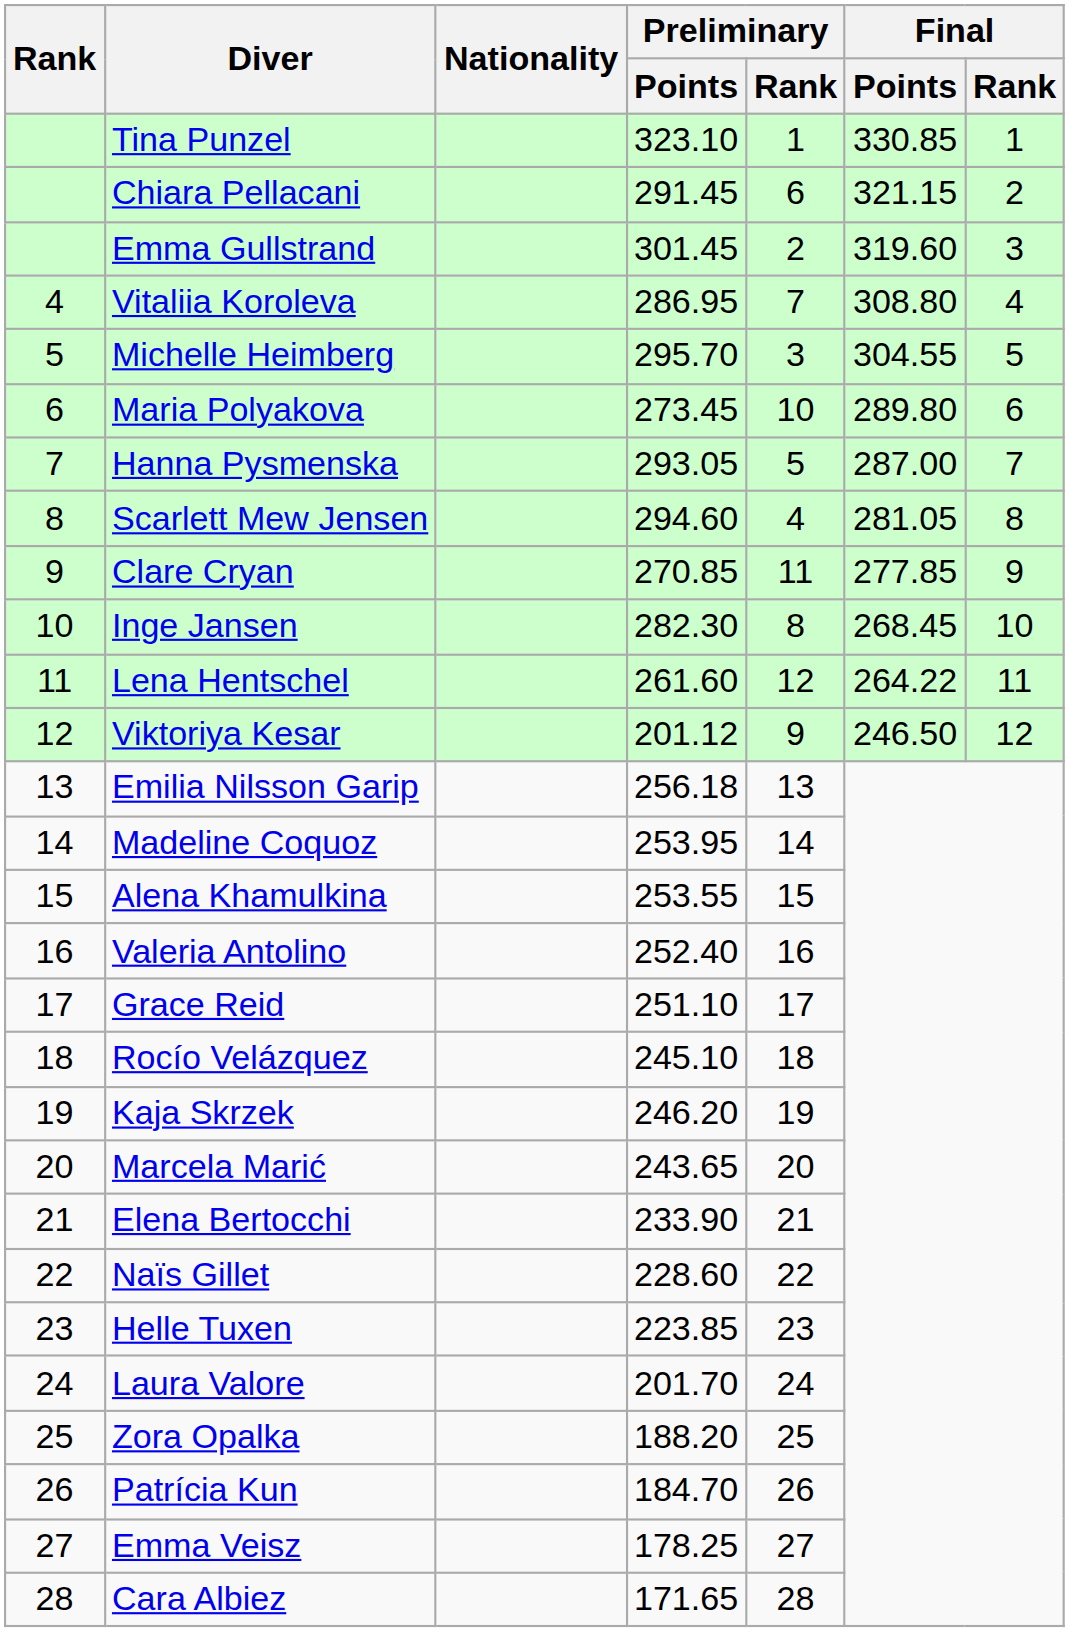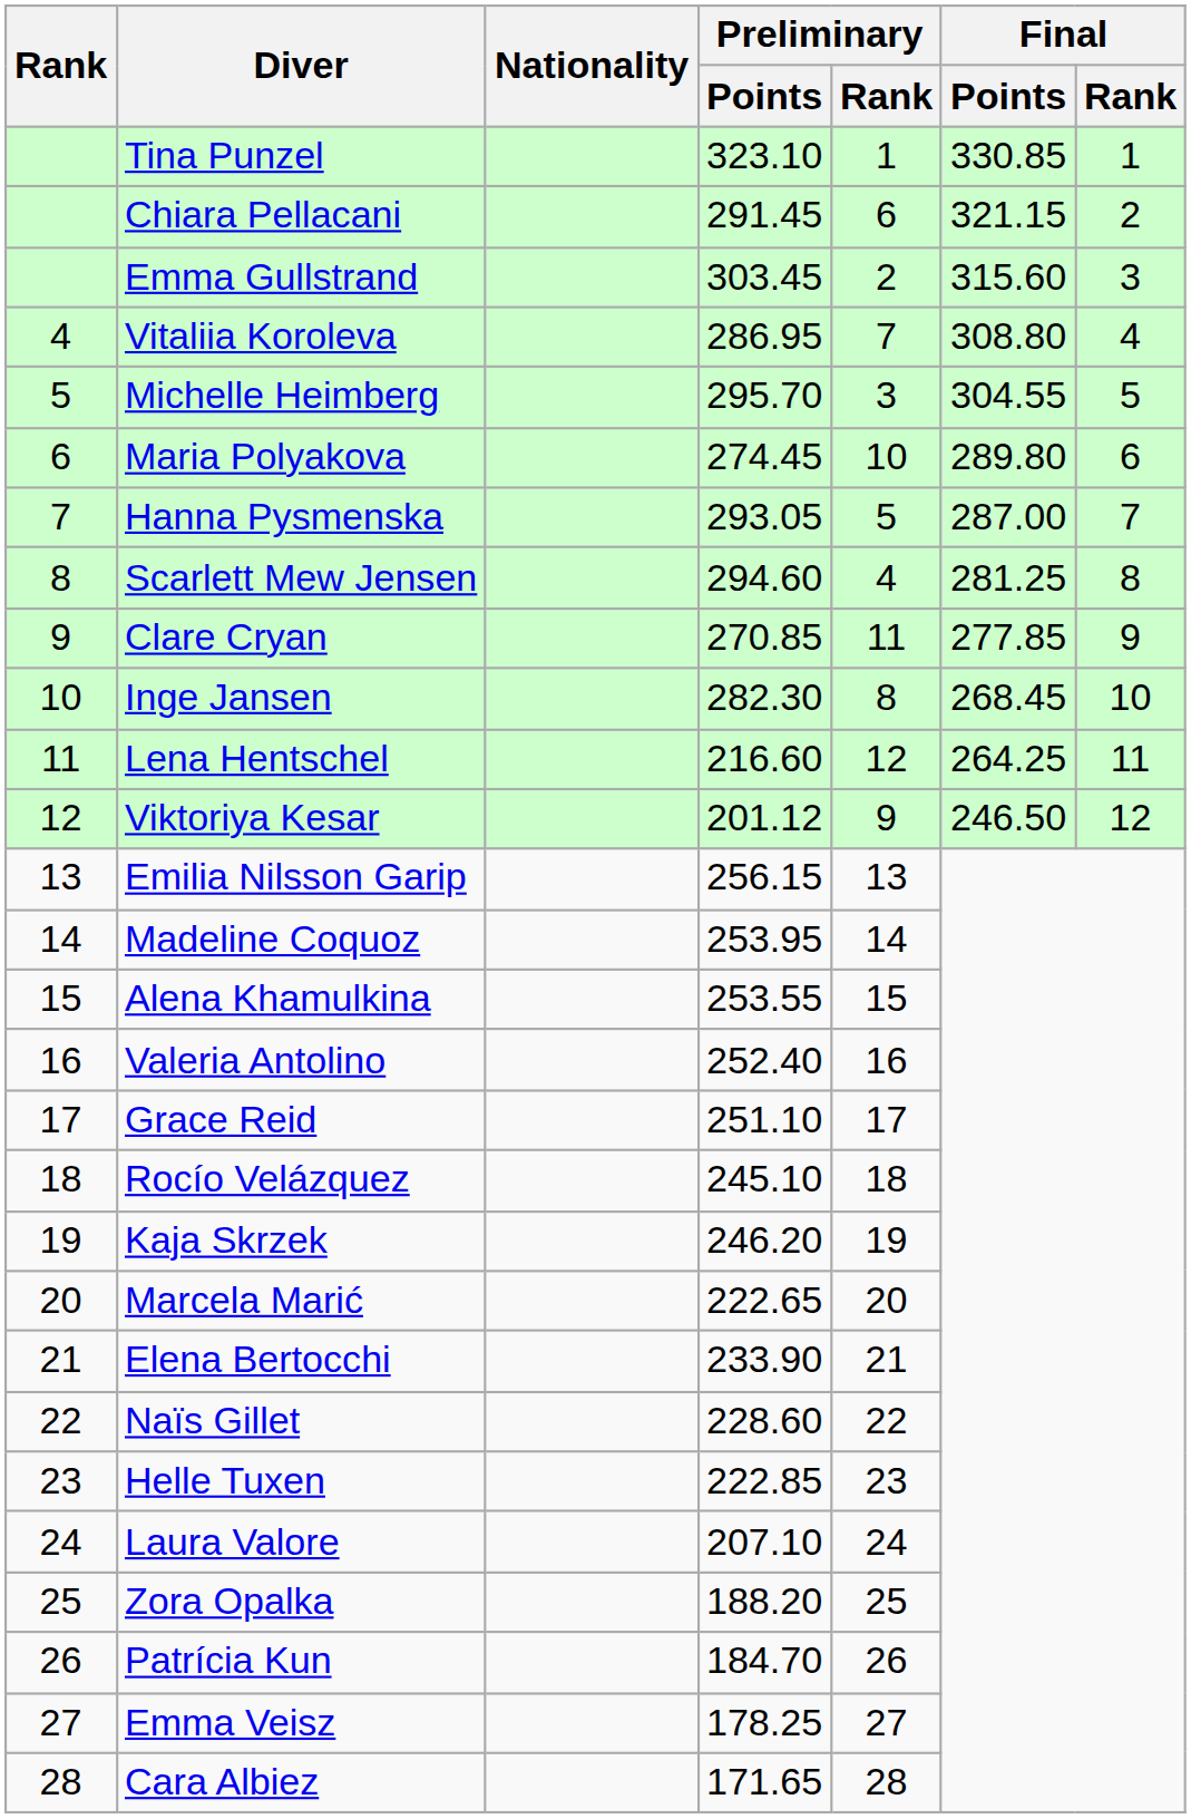Emma Gullstrand | Preliminary / Points: 301.45 -> 303.45
Emma Gullstrand | Final / Points: 319.60 -> 315.60
Maria Polyakova | Preliminary / Points: 273.45 -> 274.45
Scarlett Mew Jensen | Final / Points: 281.05 -> 281.25
Lena Hentschel | Preliminary / Points: 261.60 -> 216.60
Lena Hentschel | Final / Points: 264.22 -> 264.25
Emilia Nilsson Garip | Preliminary / Points: 256.18 -> 256.15
Marcela Marić | Preliminary / Points: 243.65 -> 222.65
Helle Tuxen | Preliminary / Points: 223.85 -> 222.85
Laura Valore | Preliminary / Points: 201.70 -> 207.10
